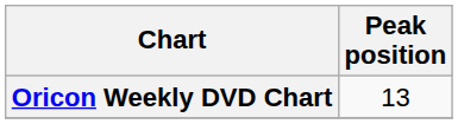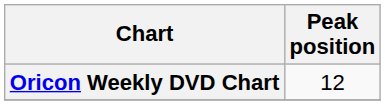Oricon Weekly DVD Chart | Peak position: 13 -> 12
